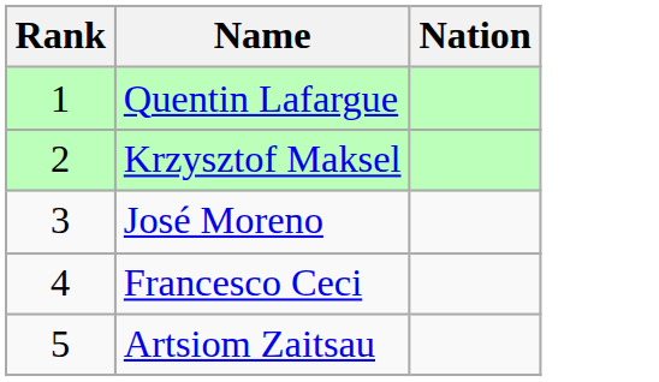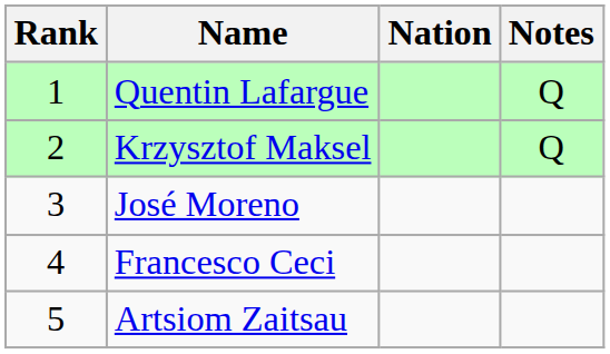+ column: Notes | Q | Q
